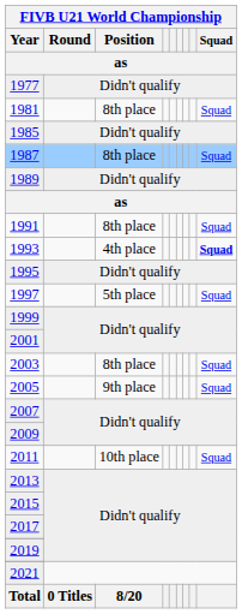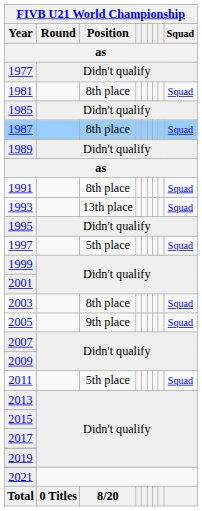1993 | FIVB U21 World Championship / Position / as: 4th place -> 13th place
1993 | FIVB U21 World Championship / Squad / as: bold -> normal
2011 | FIVB U21 World Championship / Position / as: 10th place -> 5th place
